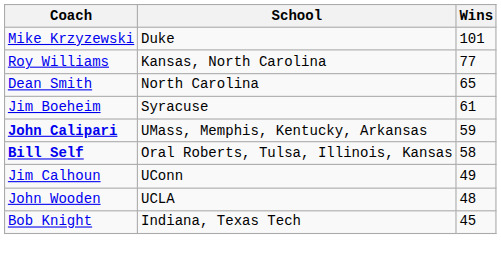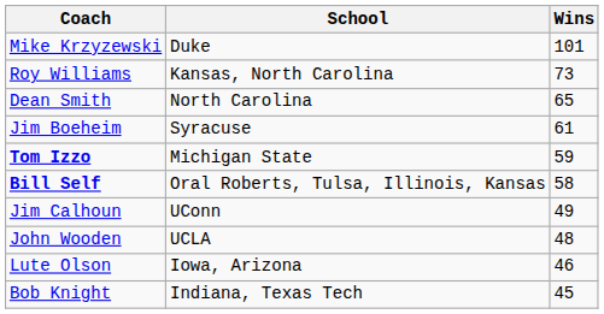Roy Williams | Wins: 77 -> 73
- row: John Calipari | UMass, Memphis, Kentucky, Arkansas | 59
+ row: Tom Izzo | Michigan State | 59
+ row: Lute Olson | Iowa, Arizona | 46
